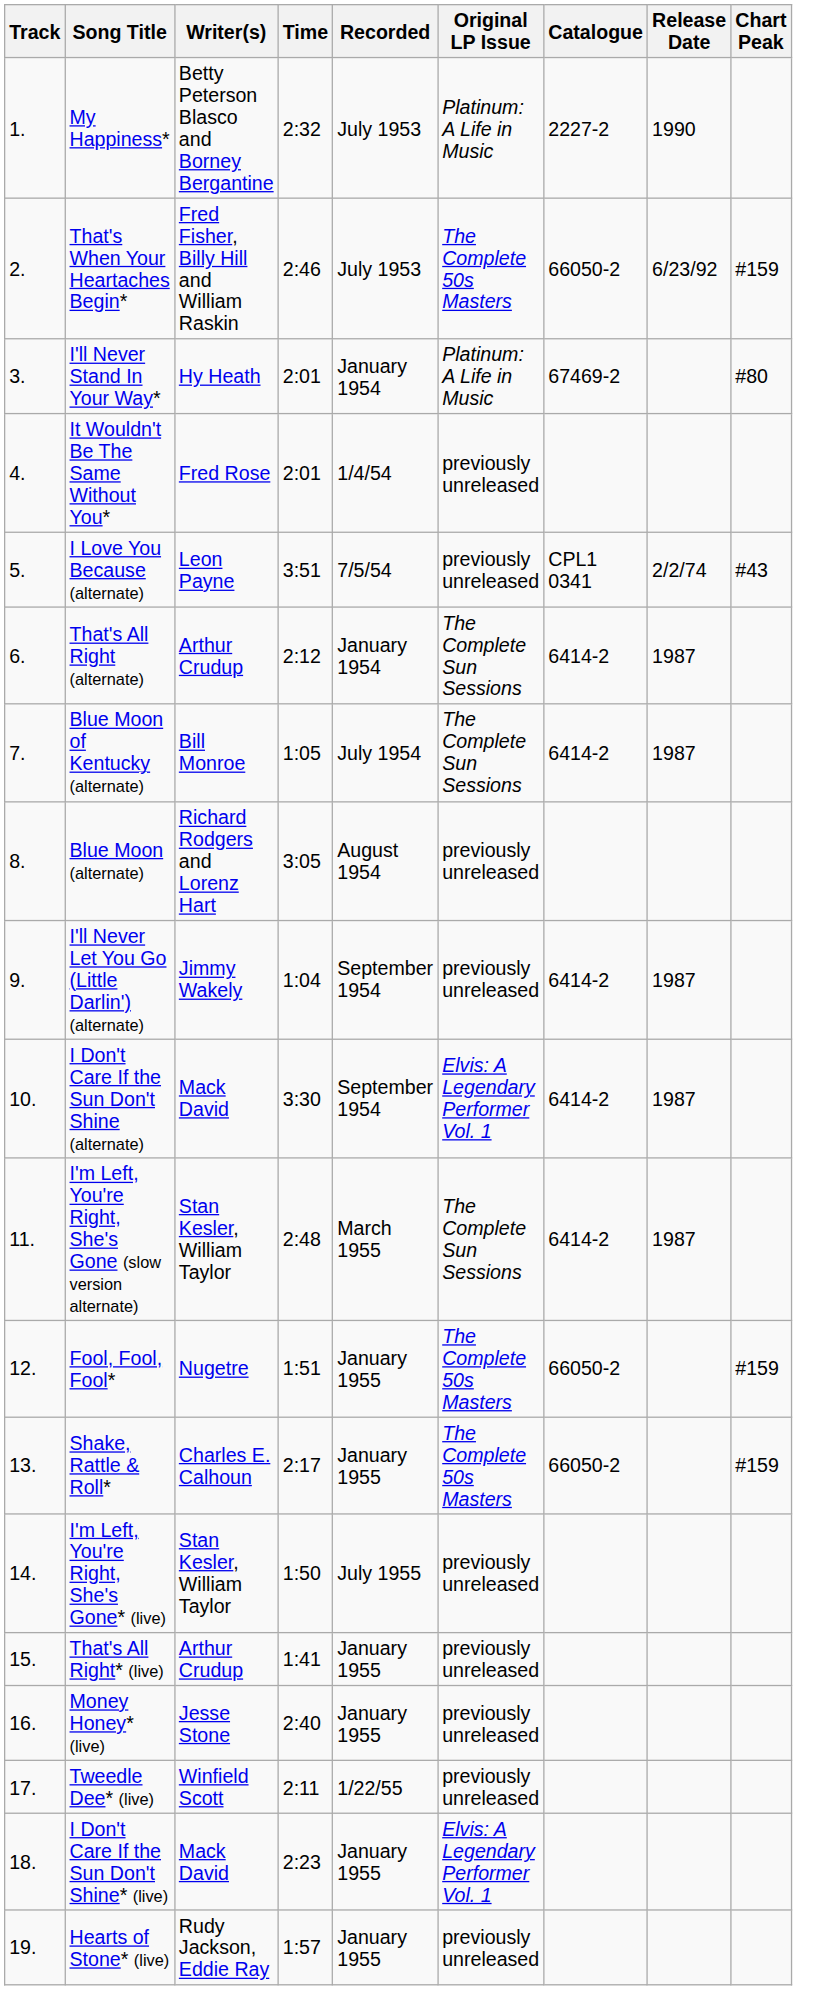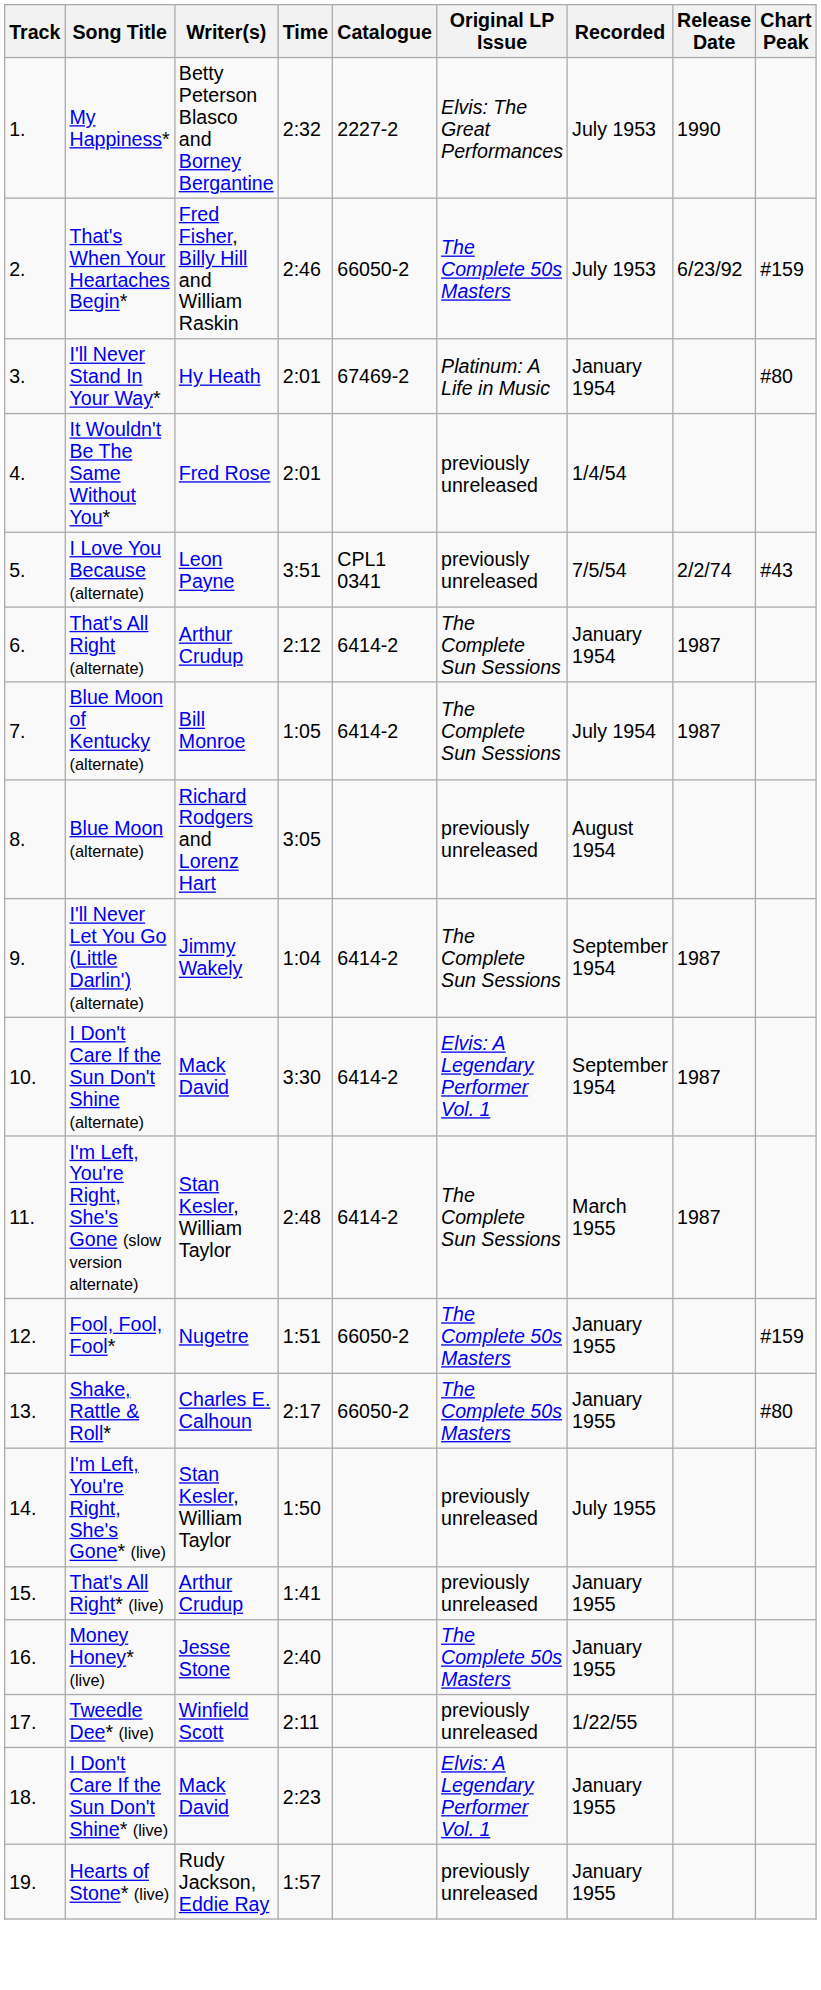columns swapped: Recorded <-> Catalogue
My Happiness* | Original LP Issue: Platinum: A Life in Music -> Elvis: The Great Performances
I'll Never Let You Go (Little Darlin') (alternate) | Original LP Issue: previously unreleased -> The Complete Sun Sessions
Shake, Rattle & Roll* | Chart Peak: #159 -> #80
Money Honey* (live) | Original LP Issue: previously unreleased -> The Complete 50s Masters
